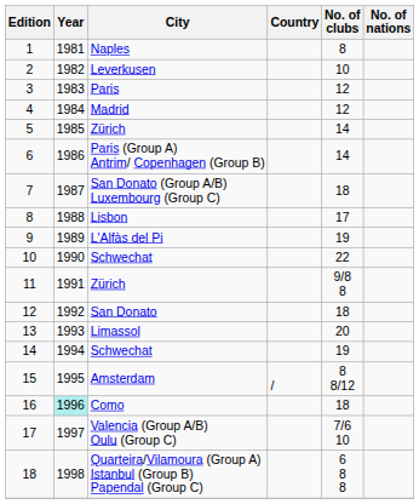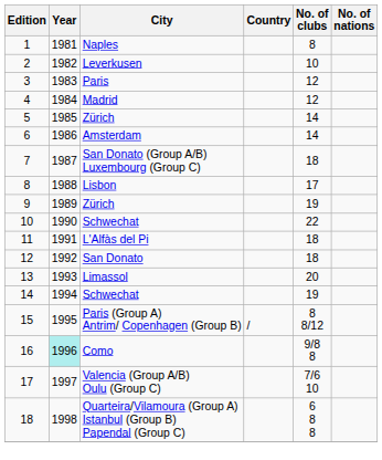6 | City: Paris (Group A) Antrim/ Copenhagen (Group B) -> Amsterdam
9 | City: L'Alfàs del Pi -> Zürich
11 | City: Zürich -> L'Alfàs del Pi
11 | No. of clubs: 9/8 8 -> 18
15 | City: Amsterdam -> Paris (Group A) Antrim/ Copenhagen (Group B)
16 | No. of clubs: 18 -> 9/8 8
